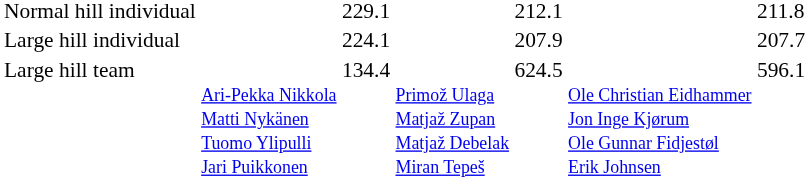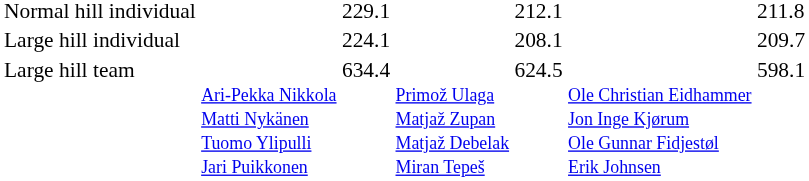Large hill individual | column 5: 207.9 -> 208.1
Large hill individual | column 7: 207.7 -> 209.7
Large hill team | column 3: 134.4 -> 634.4
Large hill team | column 7: 596.1 -> 598.1
